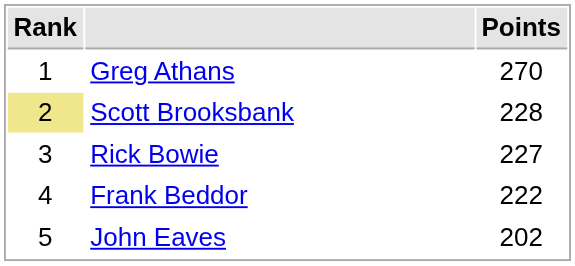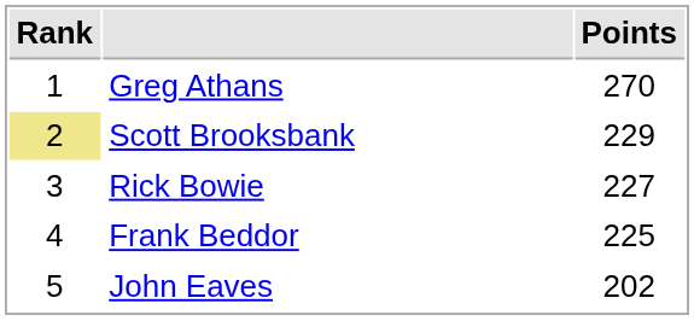Scott Brooksbank | Points: 228 -> 229
Frank Beddor | Points: 222 -> 225
